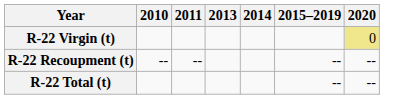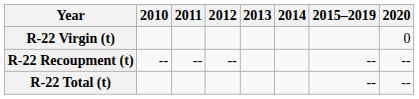+ column: 2012 | --
R-22 Virgin (t) | 2020: khaki background -> no background
